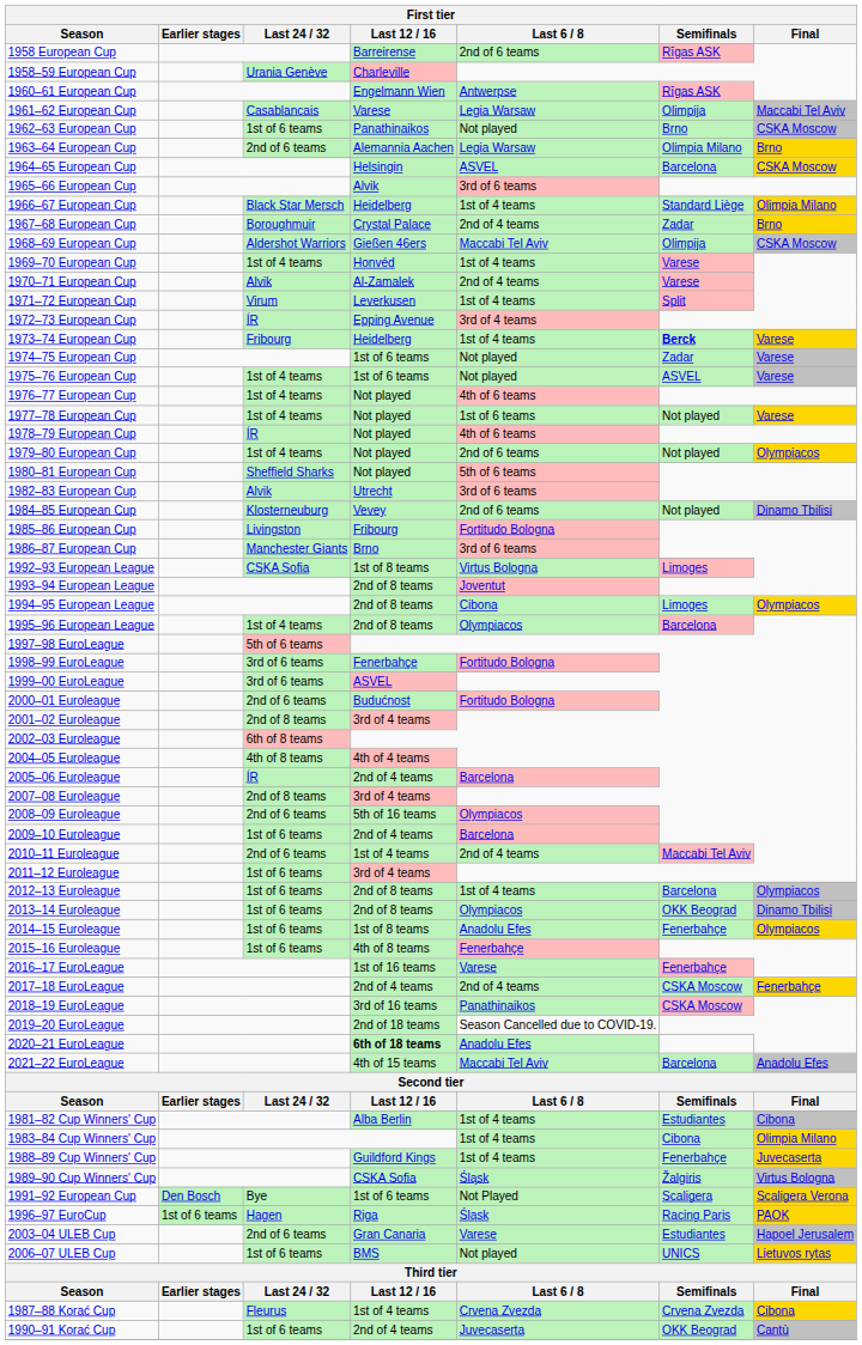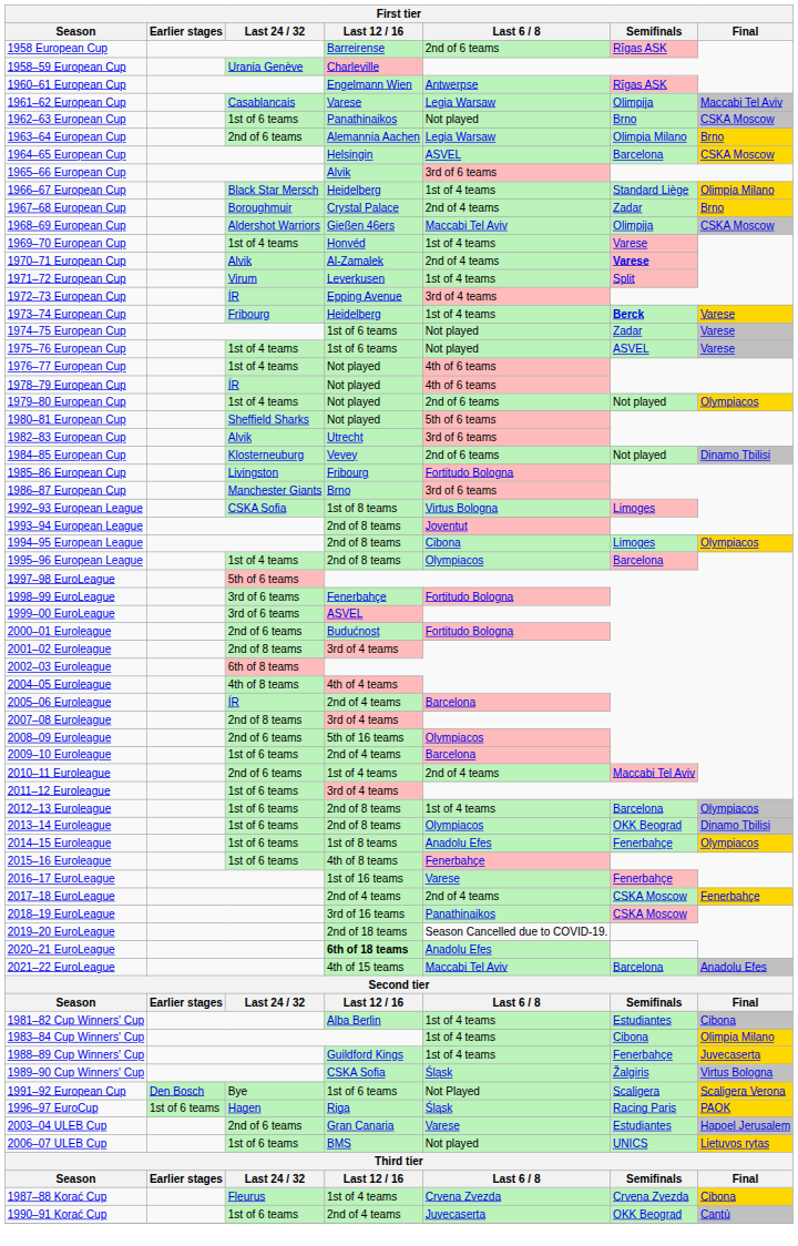1970–71 European Cup | Semifinals: normal -> bold
- row: 1977–78 European Cup | 1st of 4 teams | Not played | 1st of 6 teams | Not played | Varese
